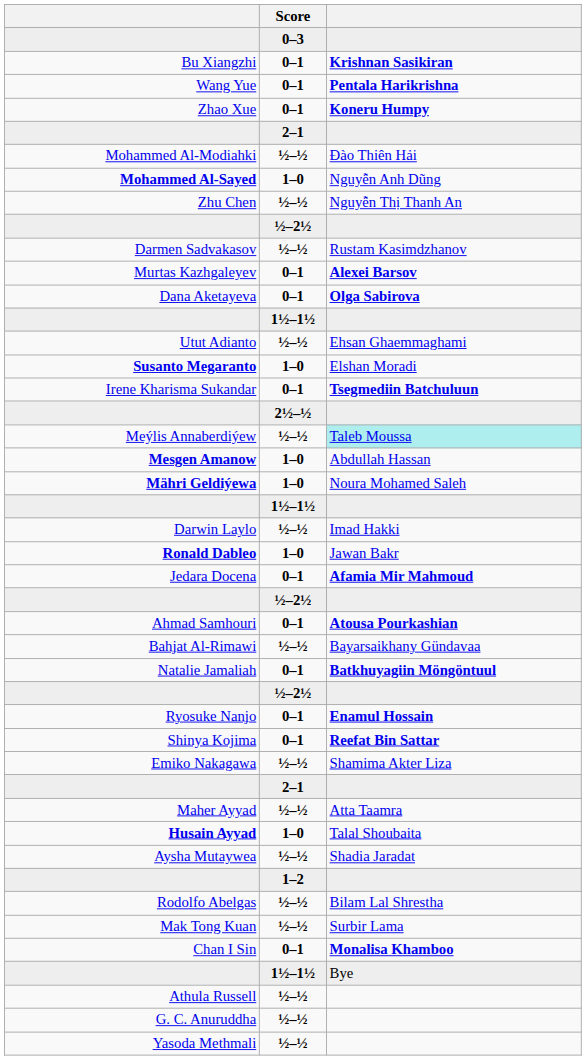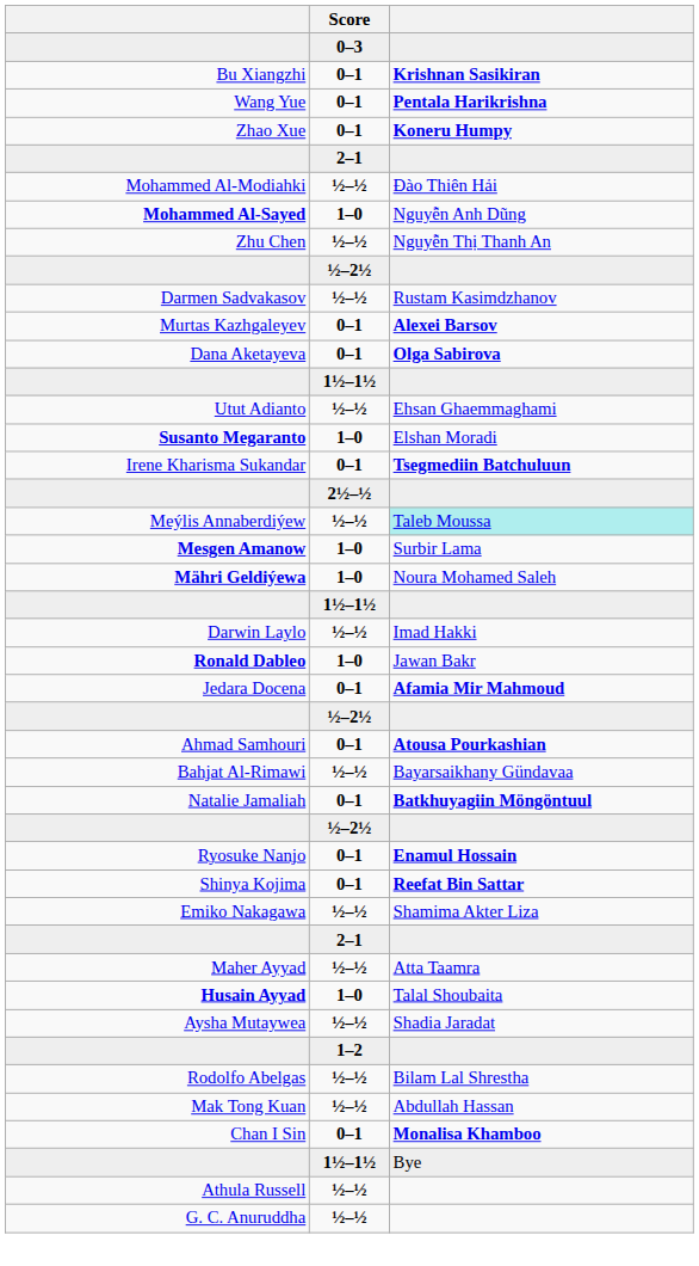Mesgen Amanow | column 3: Abdullah Hassan -> Surbir Lama
Mak Tong Kuan | column 3: Surbir Lama -> Abdullah Hassan
- row: Yasoda Methmali | ½–½
